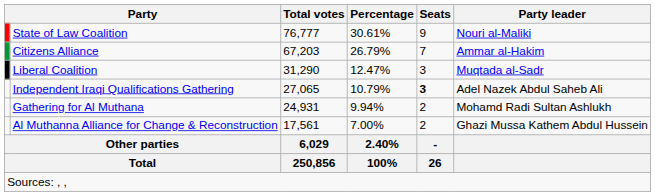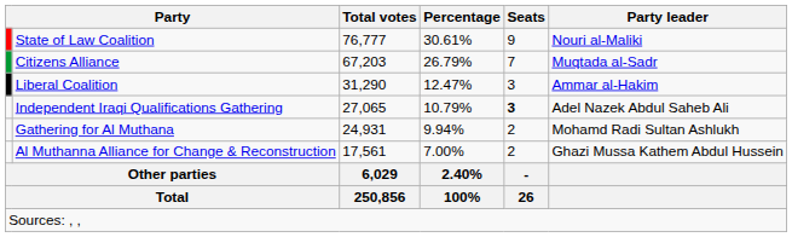Citizens Alliance | Party leader: Ammar al-Hakim -> Muqtada al-Sadr
Liberal Coalition | Party leader: Muqtada al-Sadr -> Ammar al-Hakim
